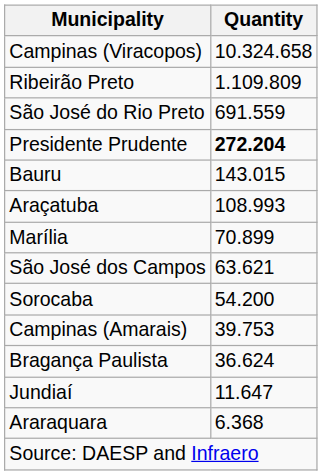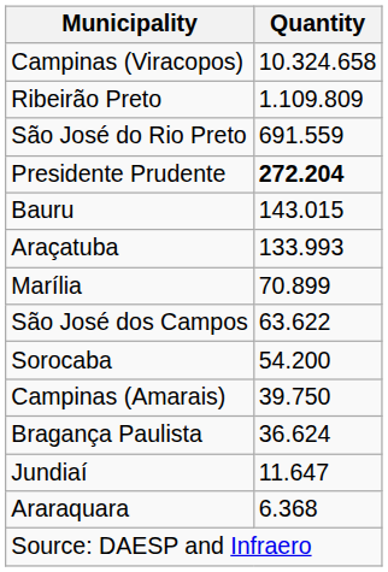Araçatuba | Quantity: 108.993 -> 133.993
São José dos Campos | Quantity: 63.621 -> 63.622
Campinas (Amarais) | Quantity: 39.753 -> 39.750
